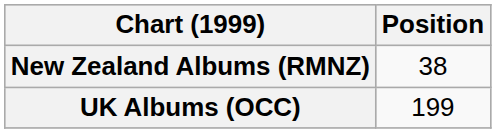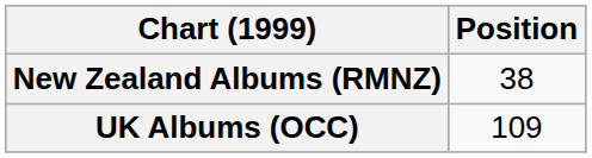UK Albums (OCC) | Position: 199 -> 109
